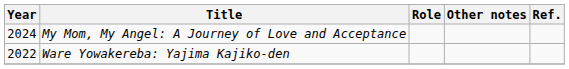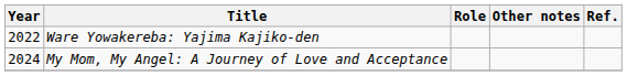rows swapped: Ware Yowakereba: Yajima Kajiko-den <-> My Mom, My Angel: A Journey of Love and Acceptance
